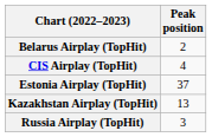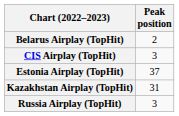CIS Airplay (TopHit) | Peak position: 4 -> 3
Kazakhstan Airplay (TopHit) | Peak position: 13 -> 31
